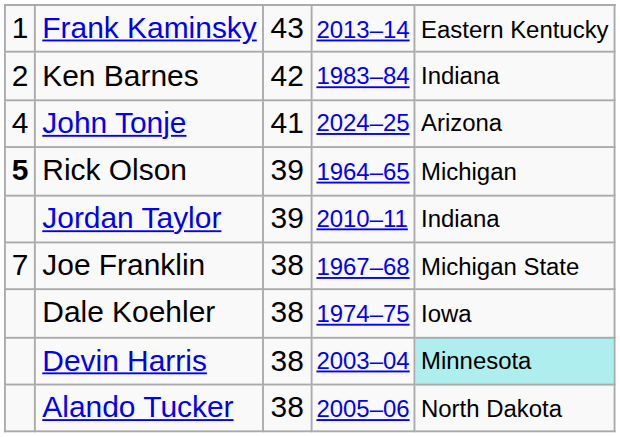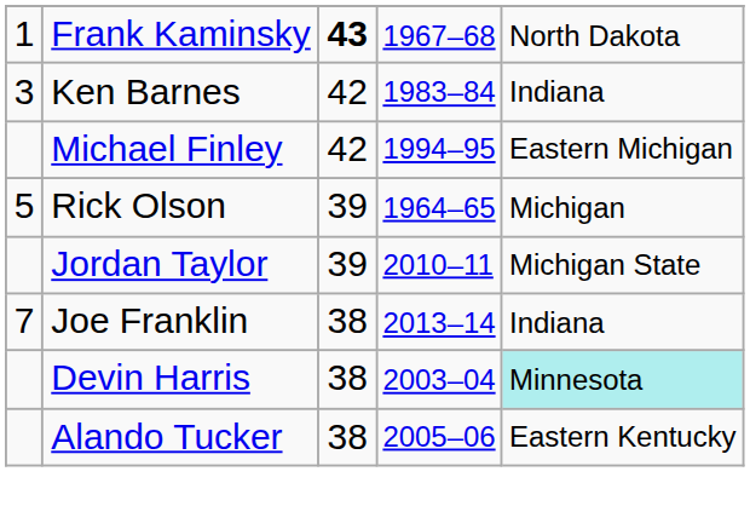Frank Kaminsky | column 3: normal -> bold
Frank Kaminsky | column 4: 2013–14 -> 1967–68
Frank Kaminsky | column 5: Eastern Kentucky -> North Dakota
Ken Barnes | column 1: 2 -> 3
+ row: Michael Finley | 42 | 1994–95 | Eastern Michigan
- row: 4 | John Tonje | 41 | 2024–25 | Arizona
Rick Olson | column 1: bold -> normal
Jordan Taylor | column 5: Indiana -> Michigan State
Joe Franklin | column 4: 1967–68 -> 2013–14
Joe Franklin | column 5: Michigan State -> Indiana
- row: Dale Koehler | 38 | 1974–75 | Iowa
Alando Tucker | column 5: North Dakota -> Eastern Kentucky
